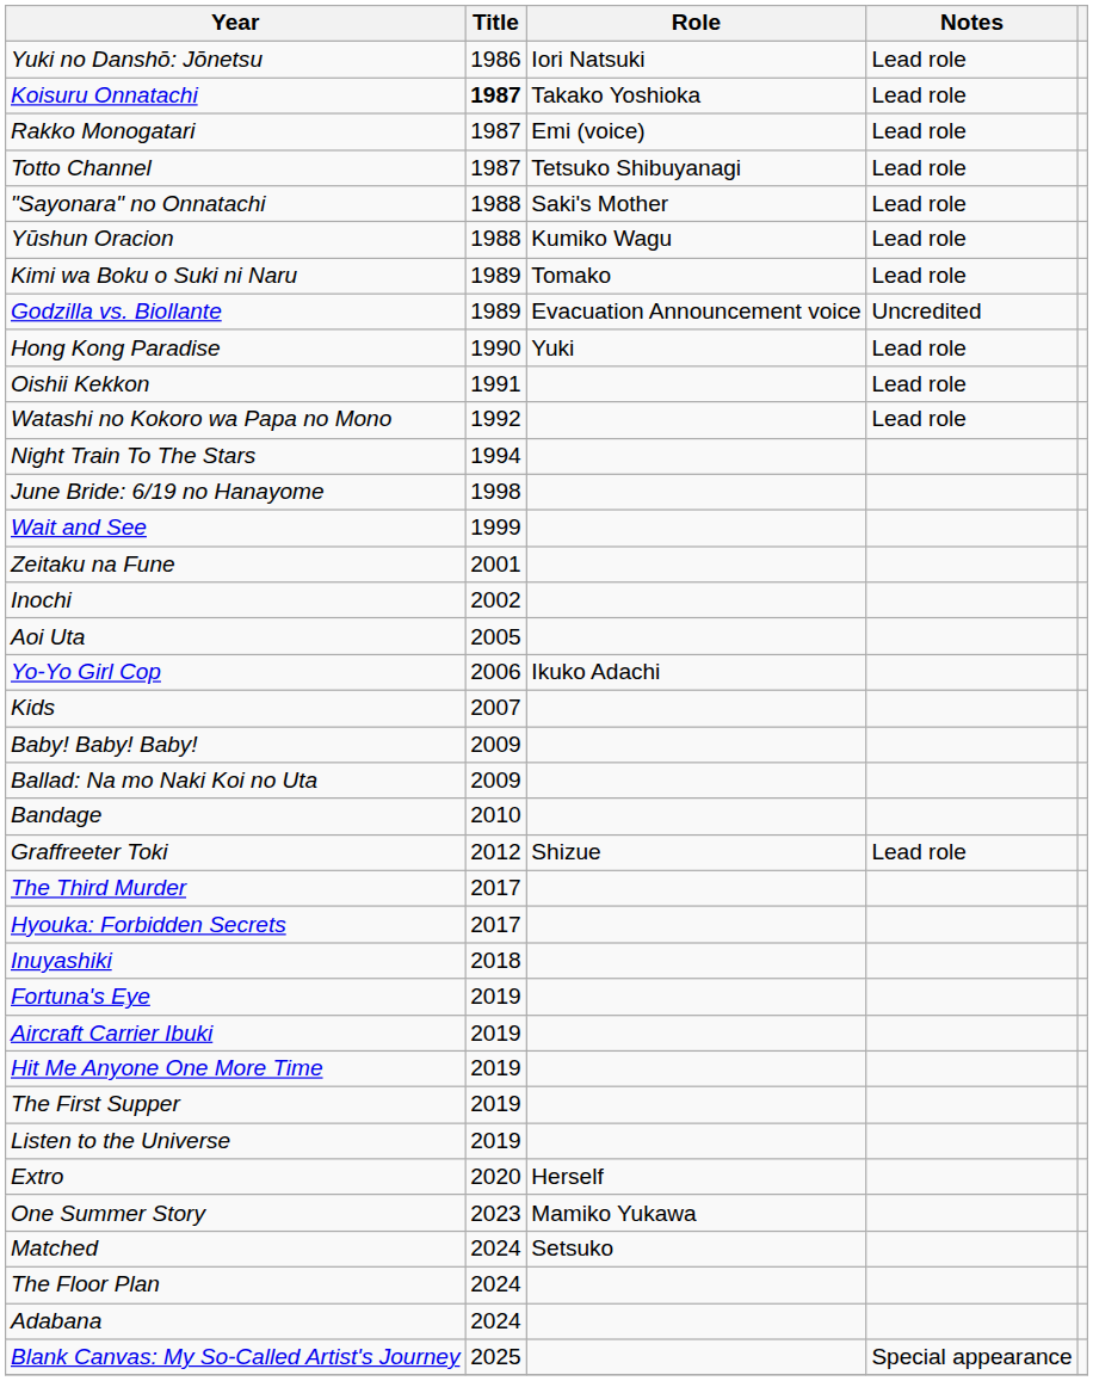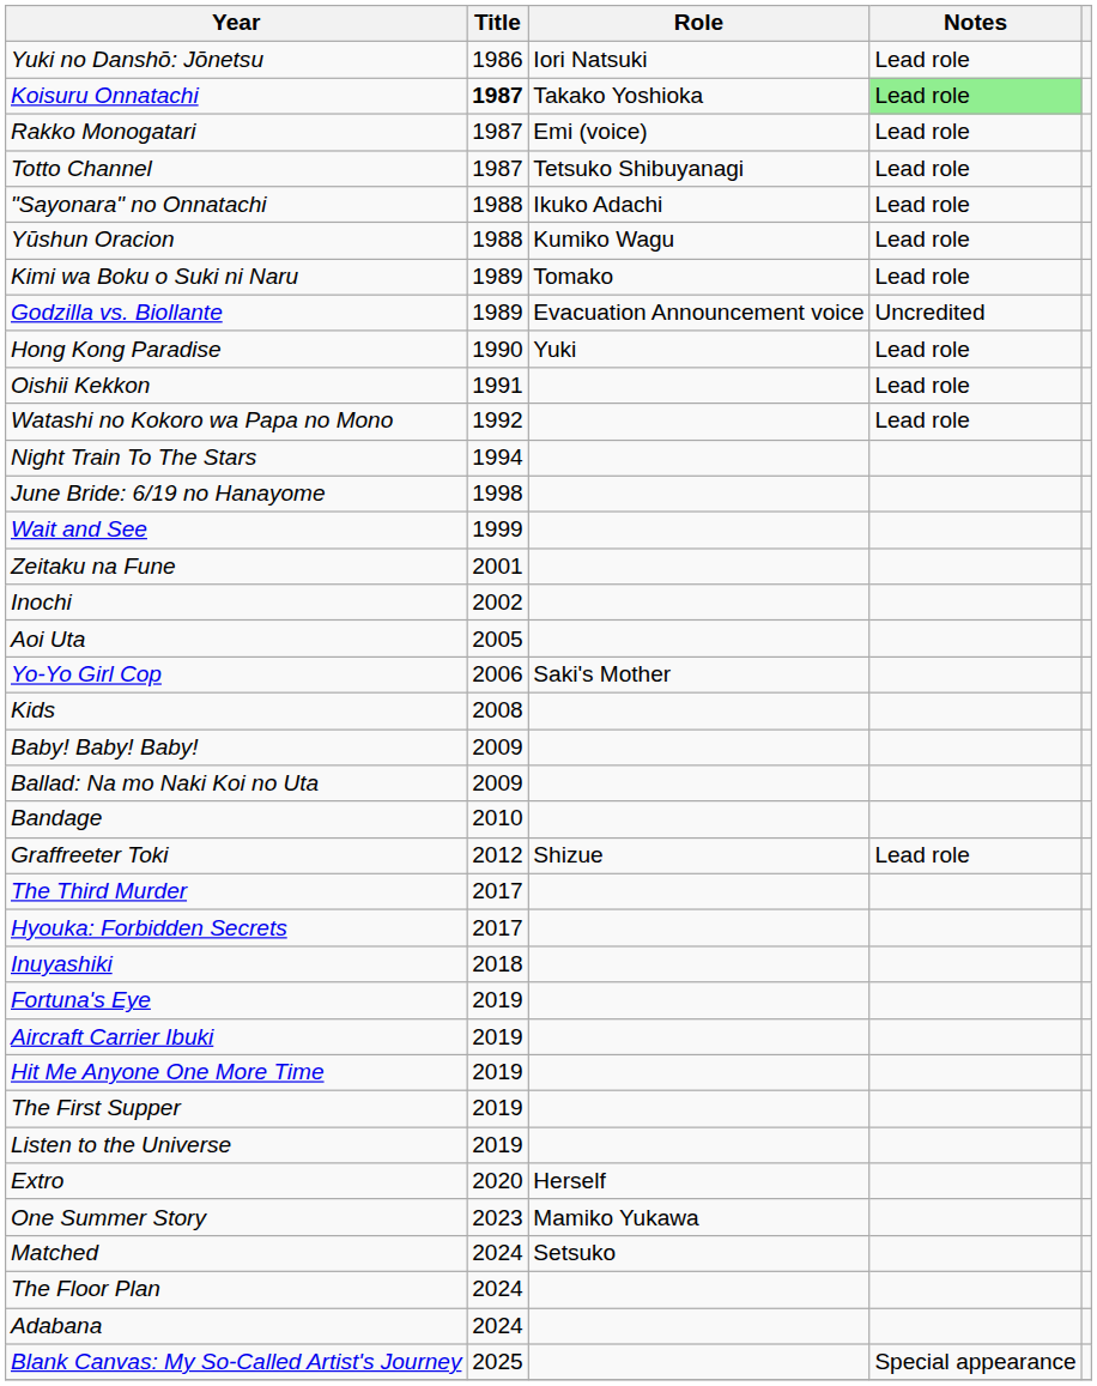Koisuru Onnatachi | Notes: no background -> lightgreen background
"Sayonara" no Onnatachi | Role: Saki's Mother -> Ikuko Adachi
Yo-Yo Girl Cop | Role: Ikuko Adachi -> Saki's Mother
Kids | Title: 2007 -> 2008
